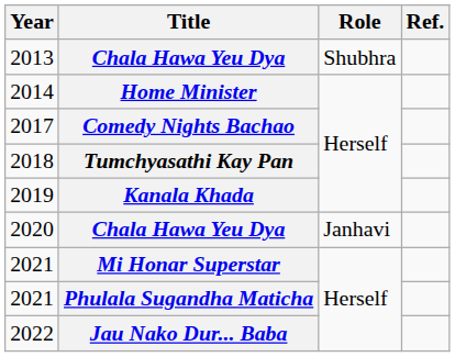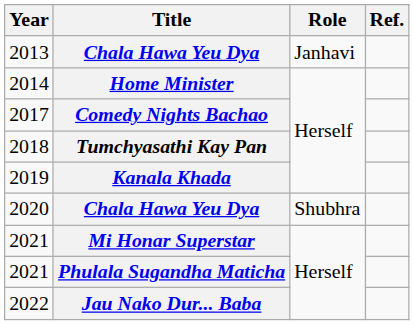2013 | Role: Shubhra -> Janhavi
2020 | Role: Janhavi -> Shubhra
